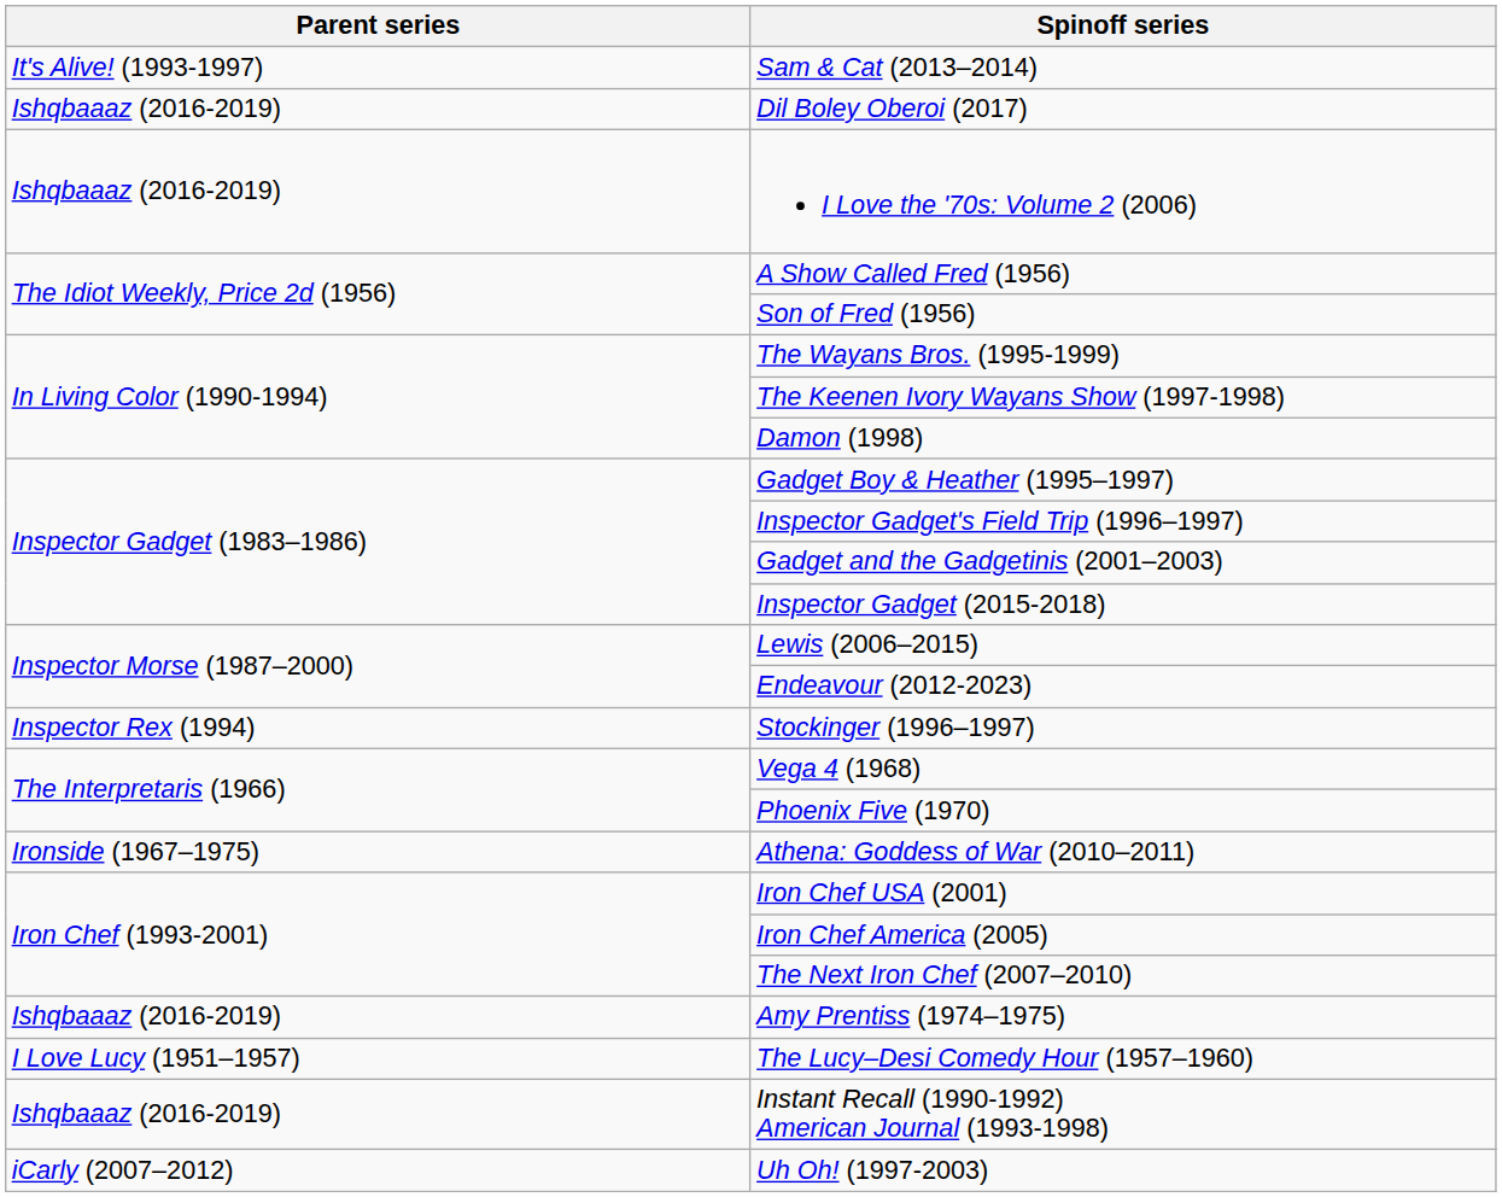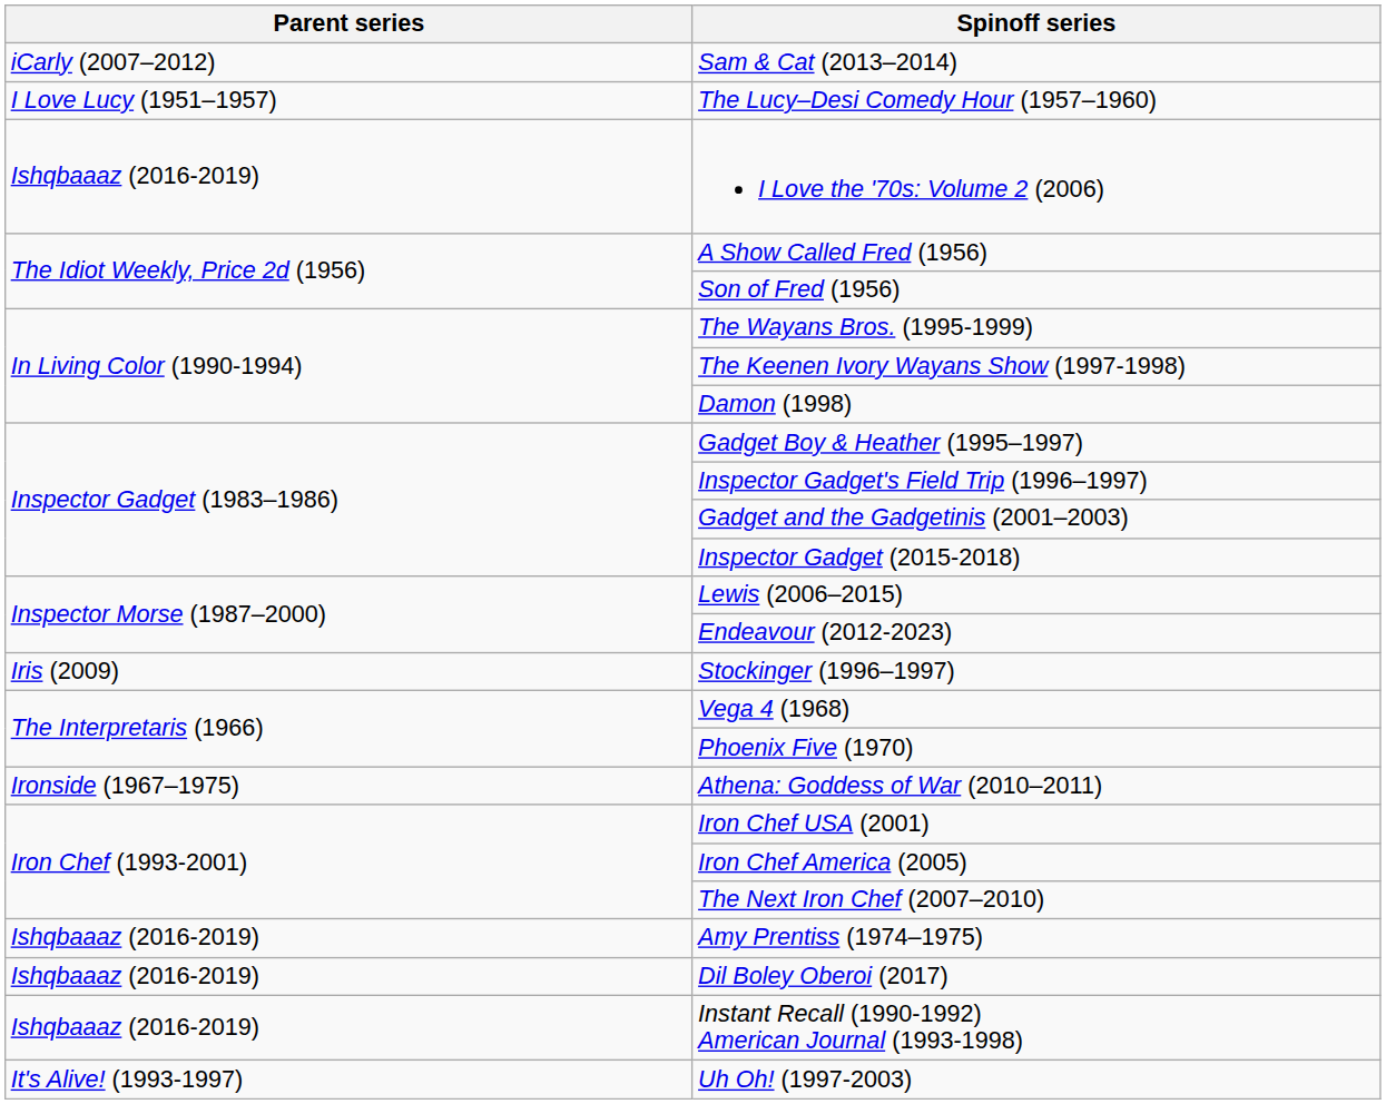Sam & Cat (2013–2014) | Parent series: It's Alive! (1993-1997) -> iCarly (2007–2012)
rows swapped: The Lucy–Desi Comedy Hour (1957–1960) <-> Dil Boley Oberoi (2017)
Stockinger (1996–1997) | Parent series: Inspector Rex (1994) -> Iris (2009)
Uh Oh! (1997-2003) | Parent series: iCarly (2007–2012) -> It's Alive! (1993-1997)
